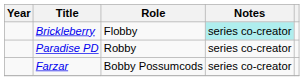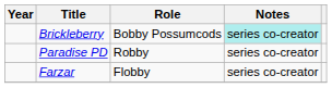Brickleberry | Role: Flobby -> Bobby Possumcods
Farzar | Role: Bobby Possumcods -> Flobby
